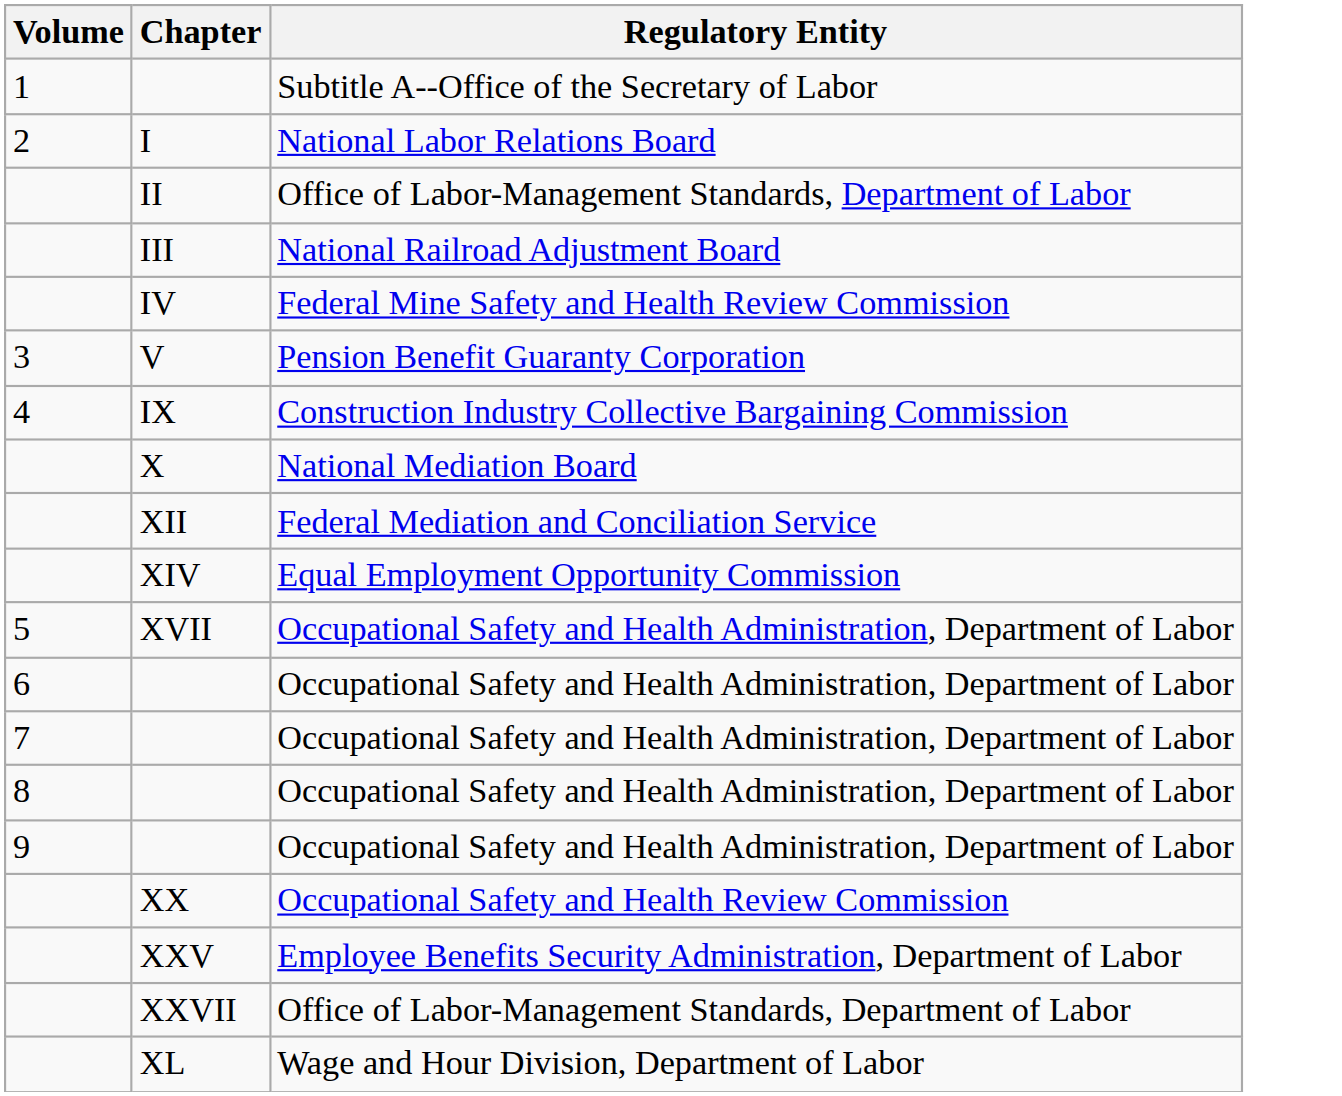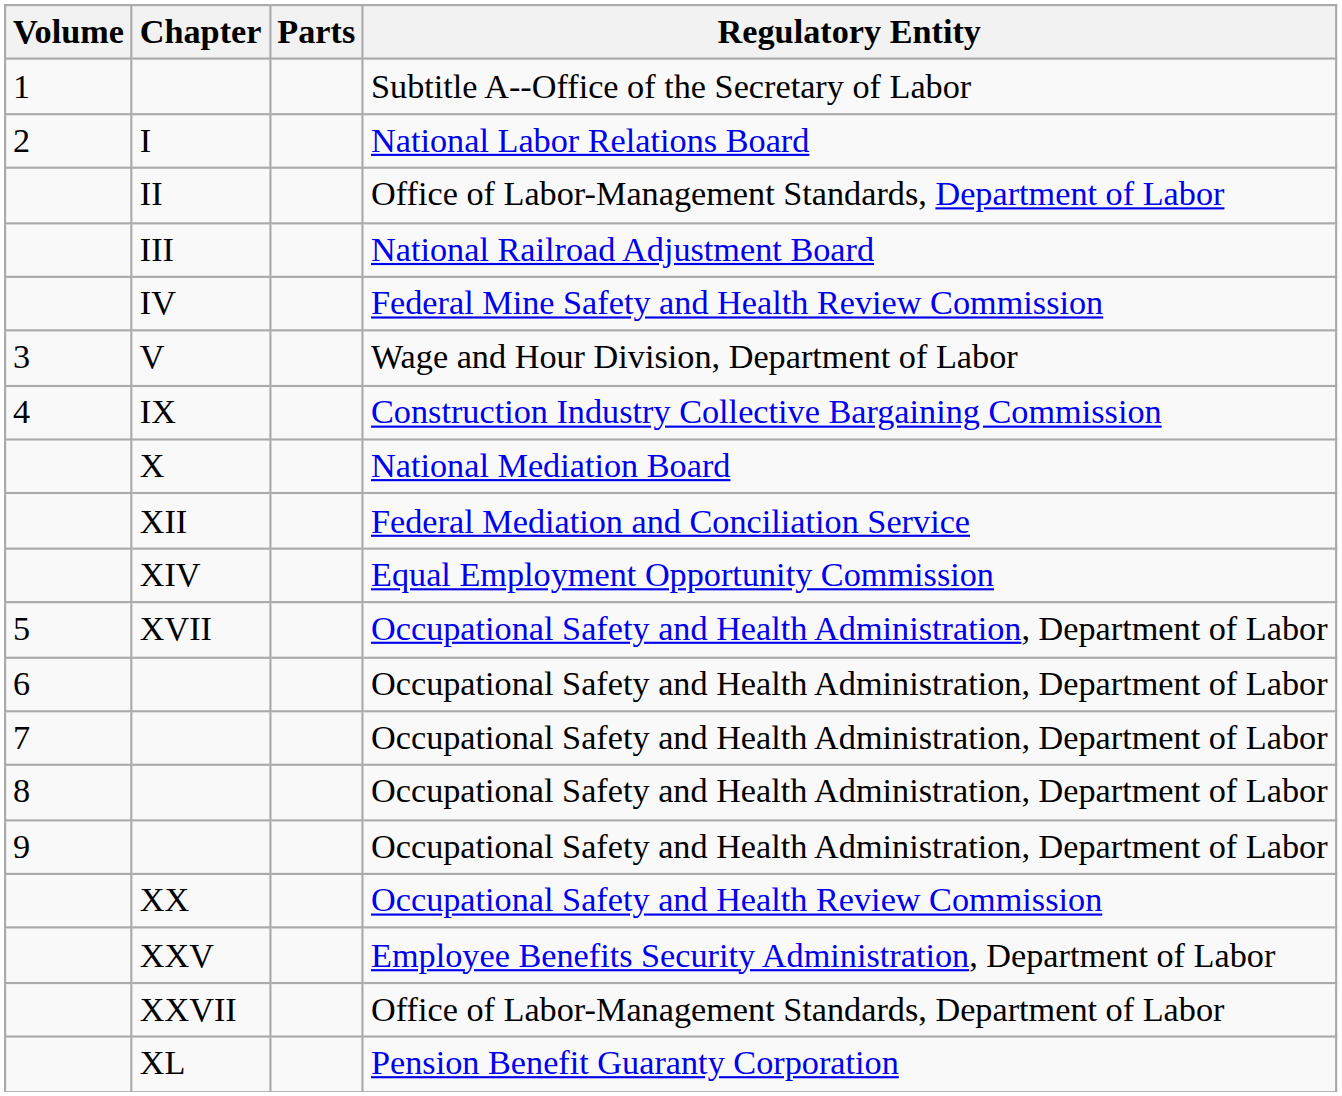+ column: Parts
V | Regulatory Entity: Pension Benefit Guaranty Corporation -> Wage and Hour Division, Department of Labor
XL | Regulatory Entity: Wage and Hour Division, Department of Labor -> Pension Benefit Guaranty Corporation
